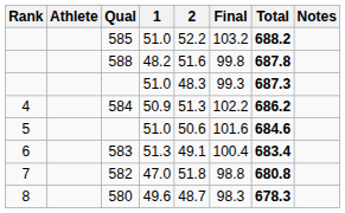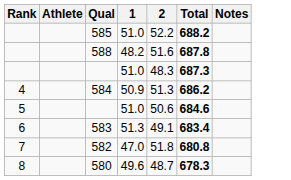- column: Final | 103.2 | 99.8 | 99.3 | 102.2 | 101.6 | 100.4 | 98.8 | 98.3
